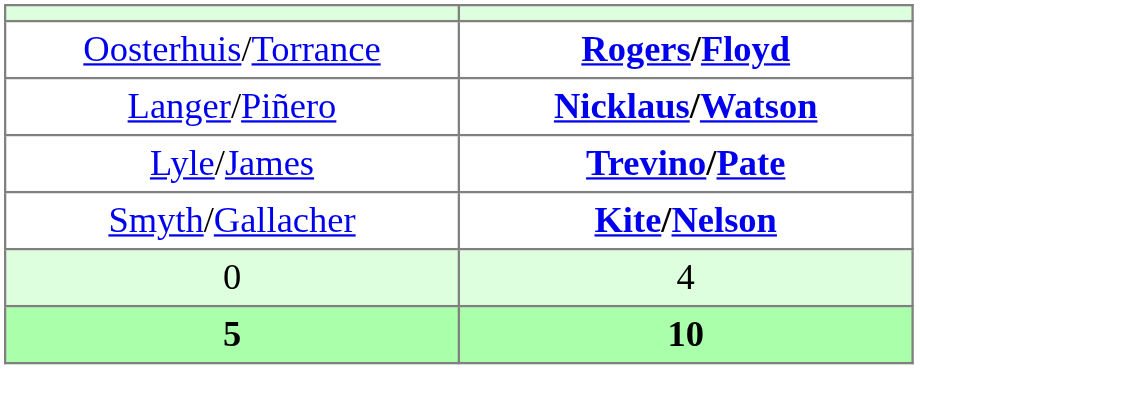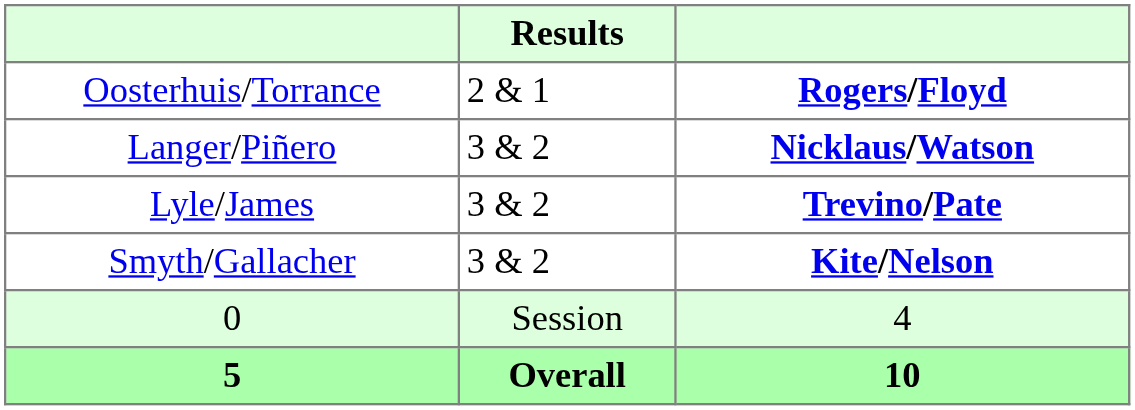+ column: Results | 2 & 1 | 3 & 2 | 3 & 2 | 3 & 2 | Session | Overall
